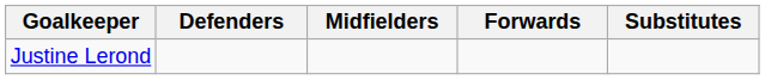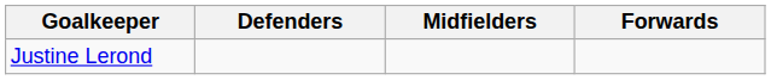- column: Substitutes
